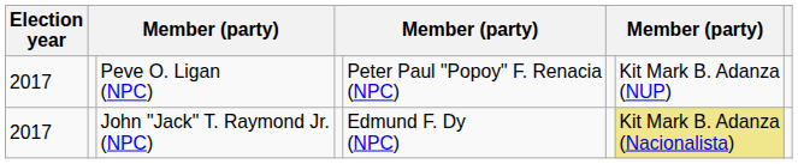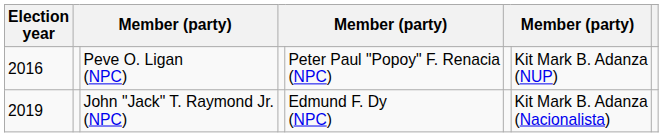Peve O. Ligan (NPC) | Election year: 2017 -> 2016
John "Jack" T. Raymond Jr. (NPC) | Election year: 2017 -> 2019
John "Jack" T. Raymond Jr. (NPC) | column 7: khaki background -> no background
